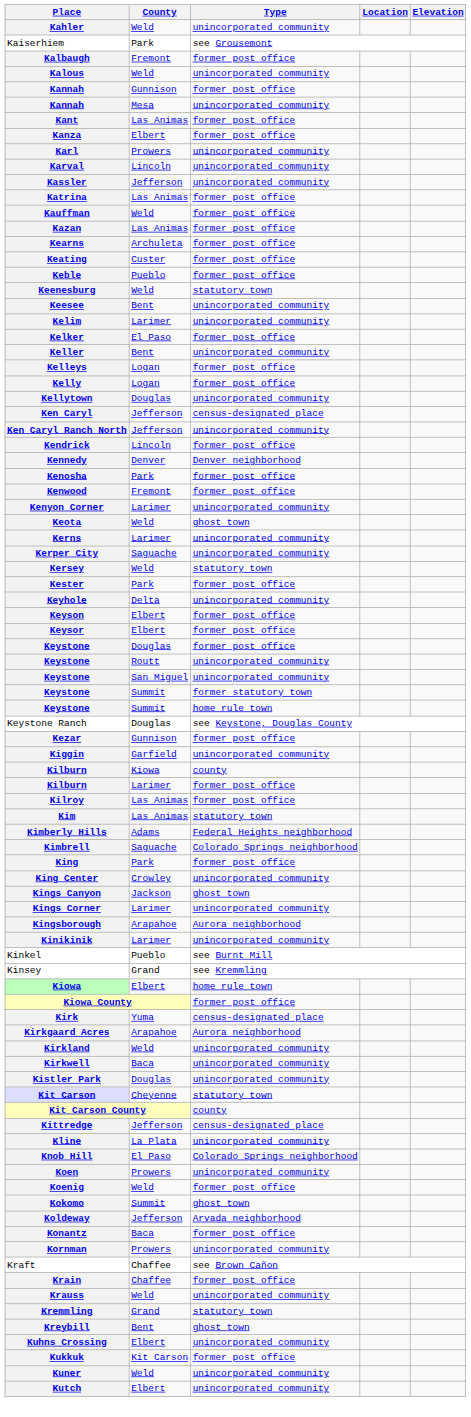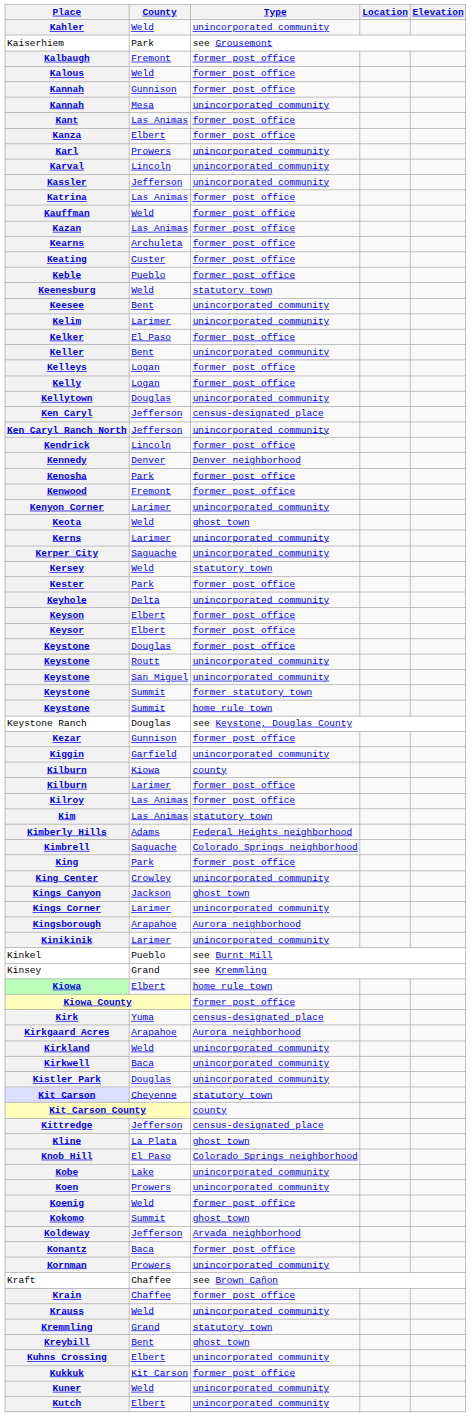Kalous | Type: unincorporated community -> former post office
Kline | Type: unincorporated community -> ghost town
+ row: Kobe | Lake | unincorporated community
